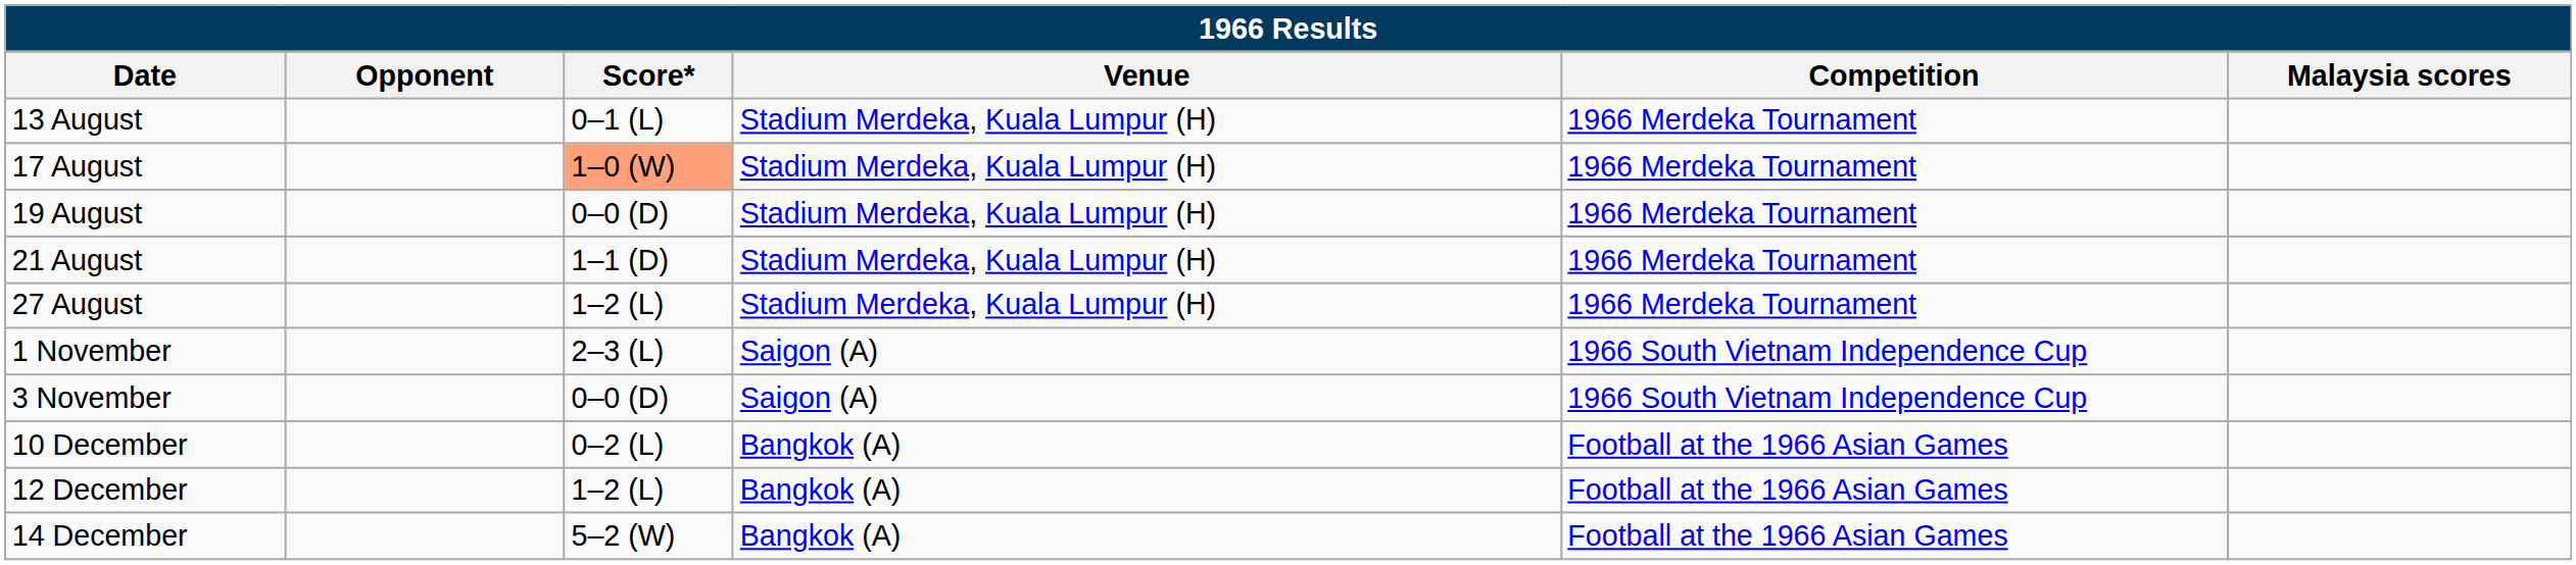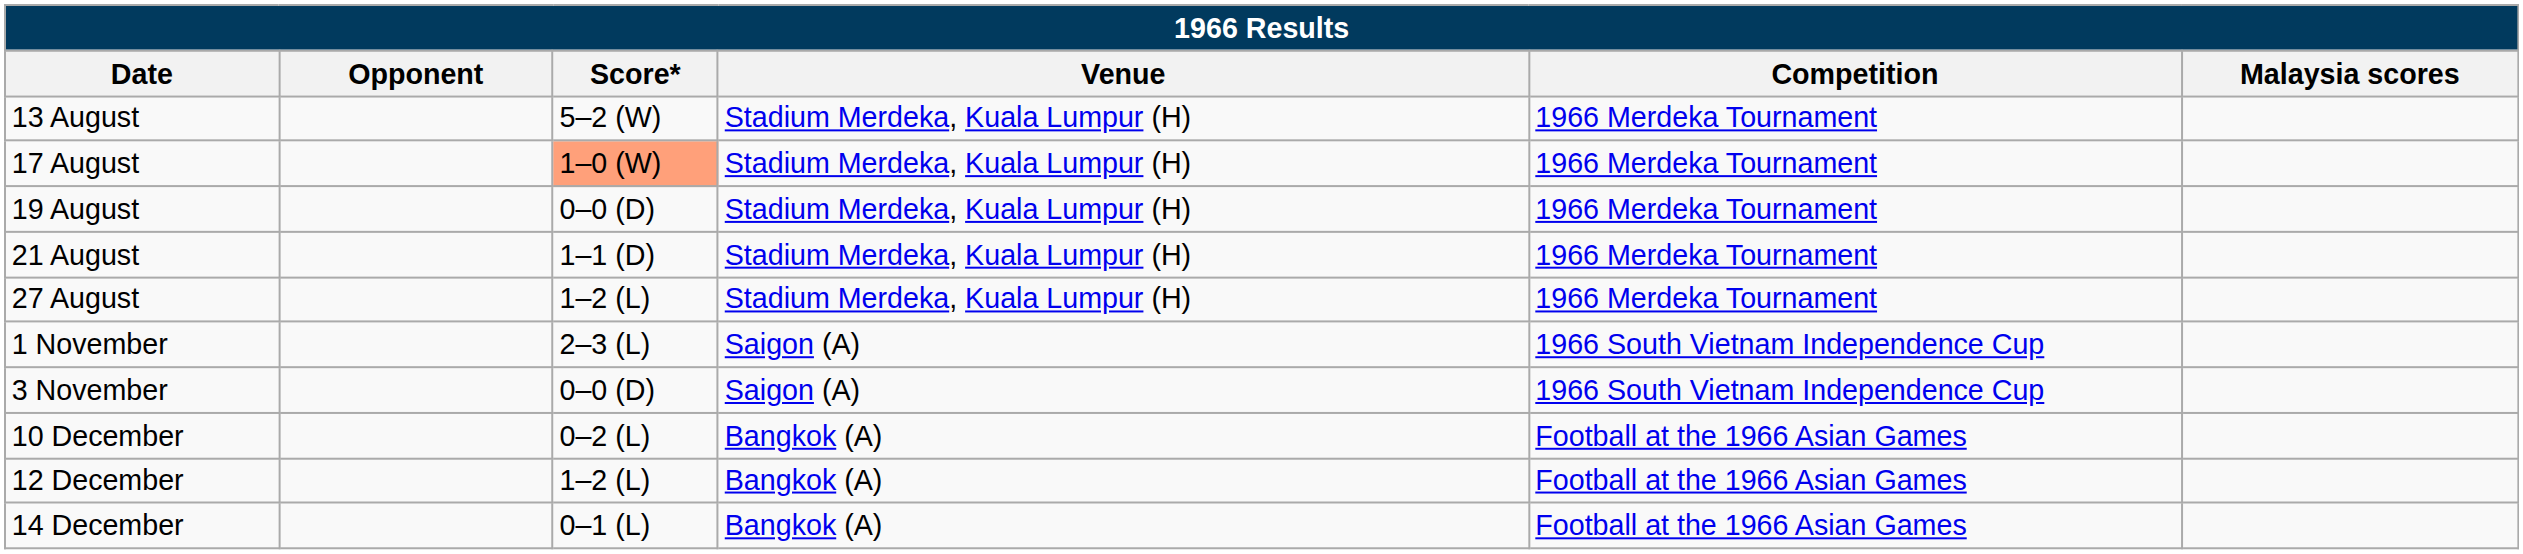13 August | Score*: 0–1 (L) -> 5–2 (W)
14 December | Score*: 5–2 (W) -> 0–1 (L)
